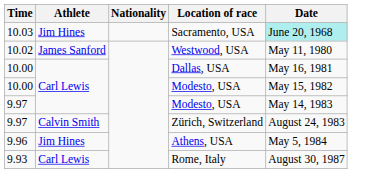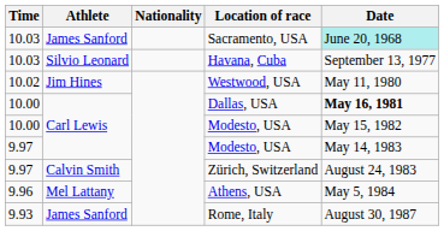Sacramento, USA | Athlete: Jim Hines -> James Sanford
+ row: 10.03 | Silvio Leonard | Havana, Cuba | September 13, 1977
Westwood, USA | Athlete: James Sanford -> Jim Hines
Dallas, USA | Date: normal -> bold
Athens, USA | Athlete: Jim Hines -> Mel Lattany
Rome, Italy | Athlete: Carl Lewis -> James Sanford
